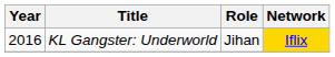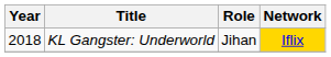KL Gangster: Underworld | Year: 2016 -> 2018
